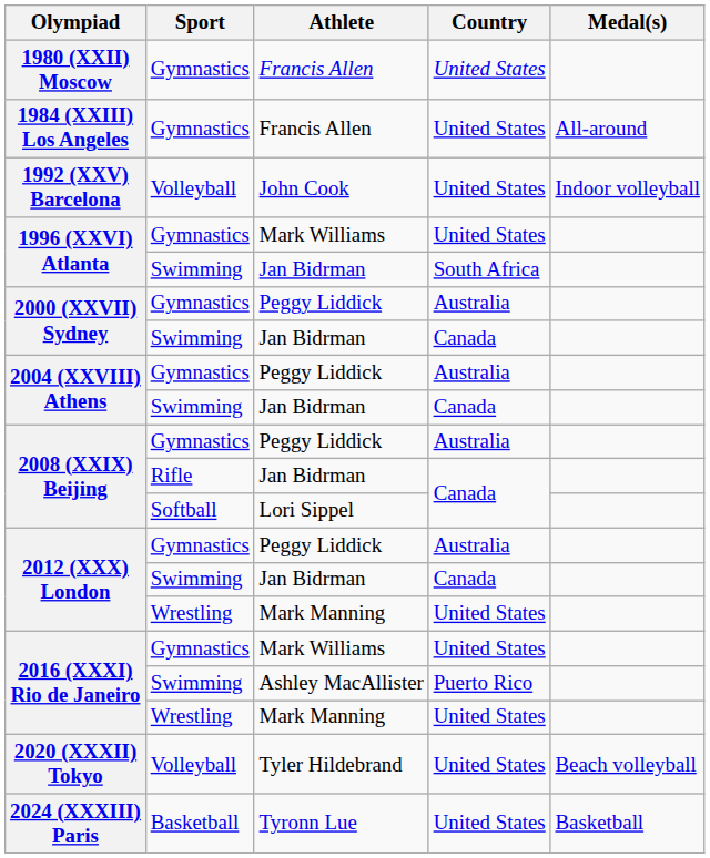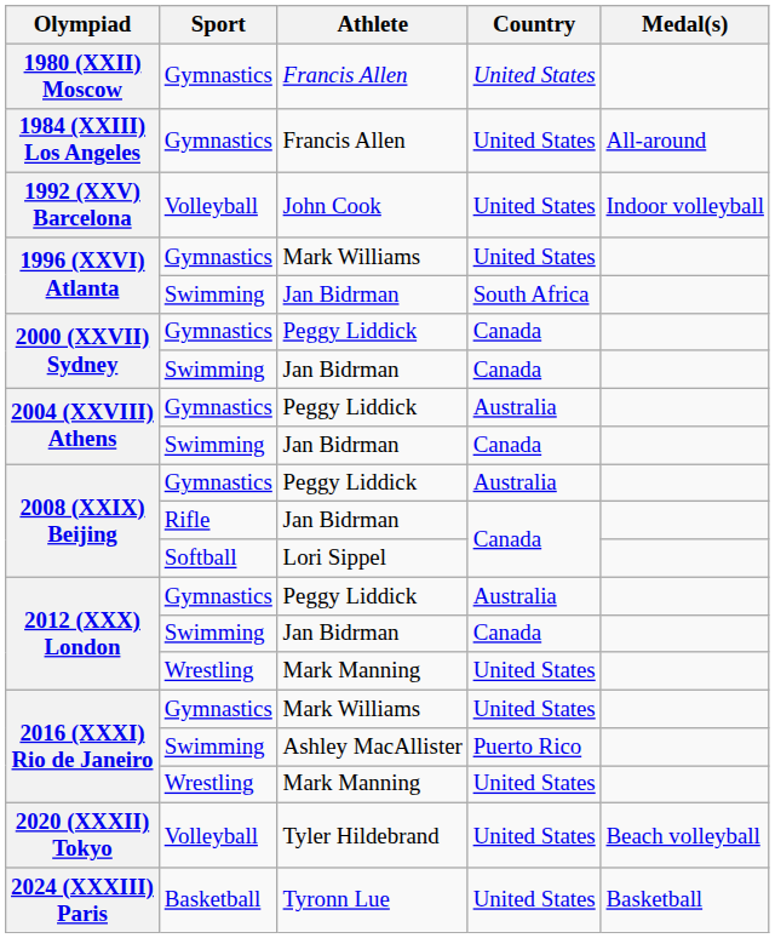2000 (XXVII) Sydney / Peggy Liddick | Country: Australia -> Canada
